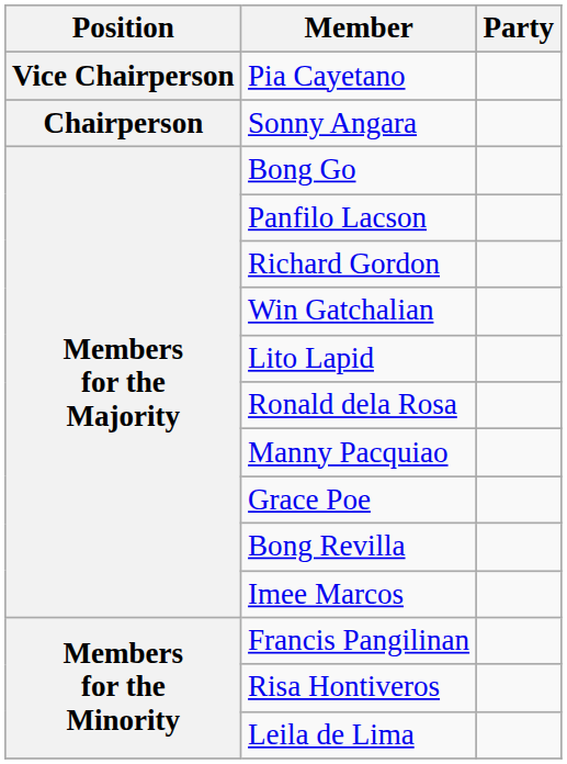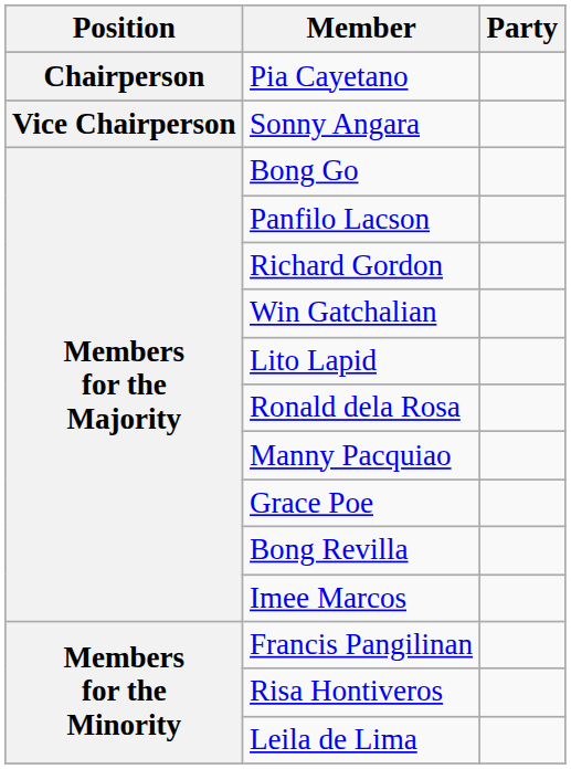Pia Cayetano | Position: Vice Chairperson -> Chairperson
Sonny Angara | Position: Chairperson -> Vice Chairperson
